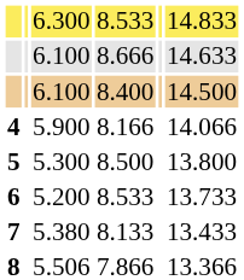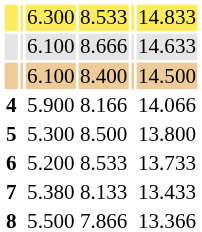7.866 | column 3: 5.506 -> 5.500
